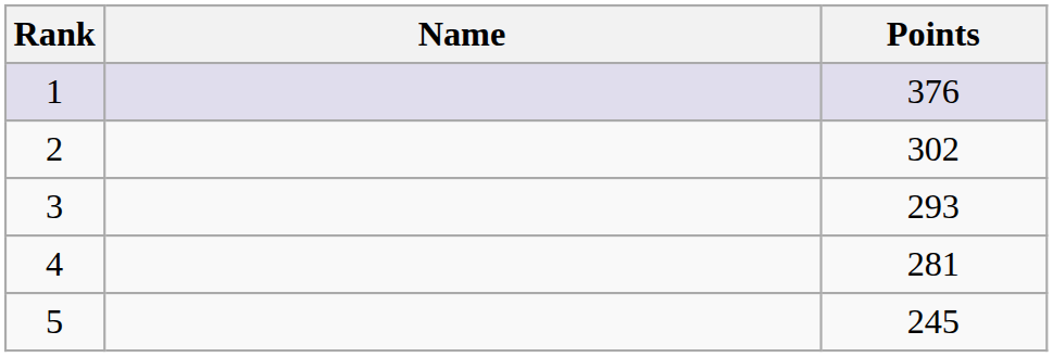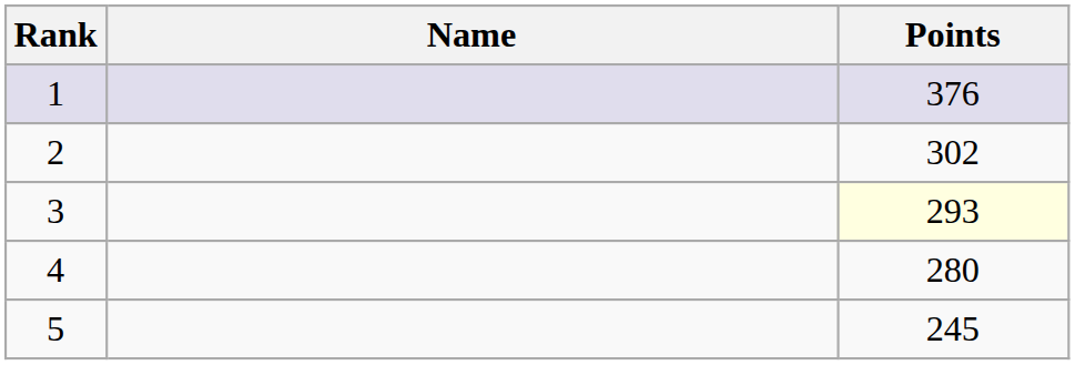3 | Points: no background -> lightyellow background
4 | Points: 281 -> 280
